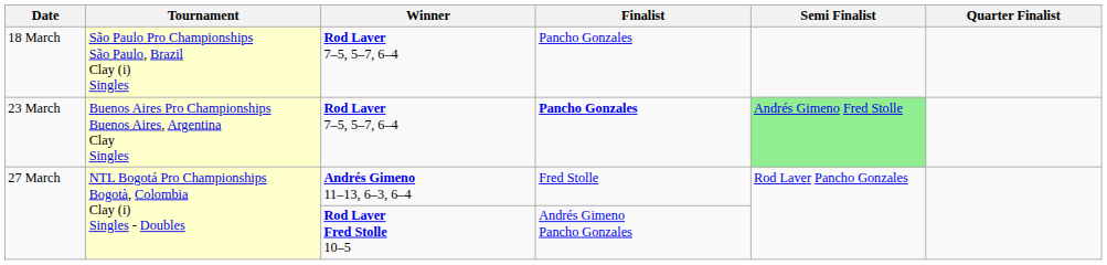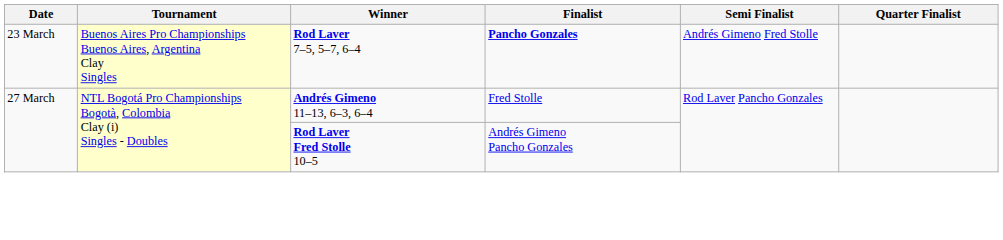- row: 18 March | São Paulo Pro Championships São Paulo, Brazil Clay (i) Singles | Rod Laver 7–5, 5–7, 6–4 | Pancho Gonzales
23 March | Semi Finalist: lightgreen background -> no background
